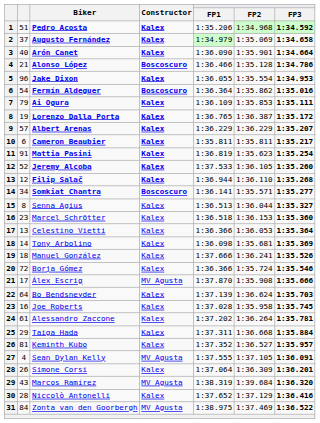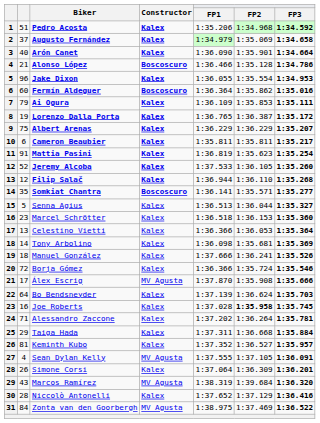Fermín Aldeguer | column 2: 54 -> 60
Albert Arenas | column 2: 57 -> 75
Somkiat Chantra | column 2: 34 -> 35
Senna Agius | column 2: 8 -> 5
Joe Roberts | FP2: normal -> bold
Alessandro Zaccone | column 2: 61 -> 71
